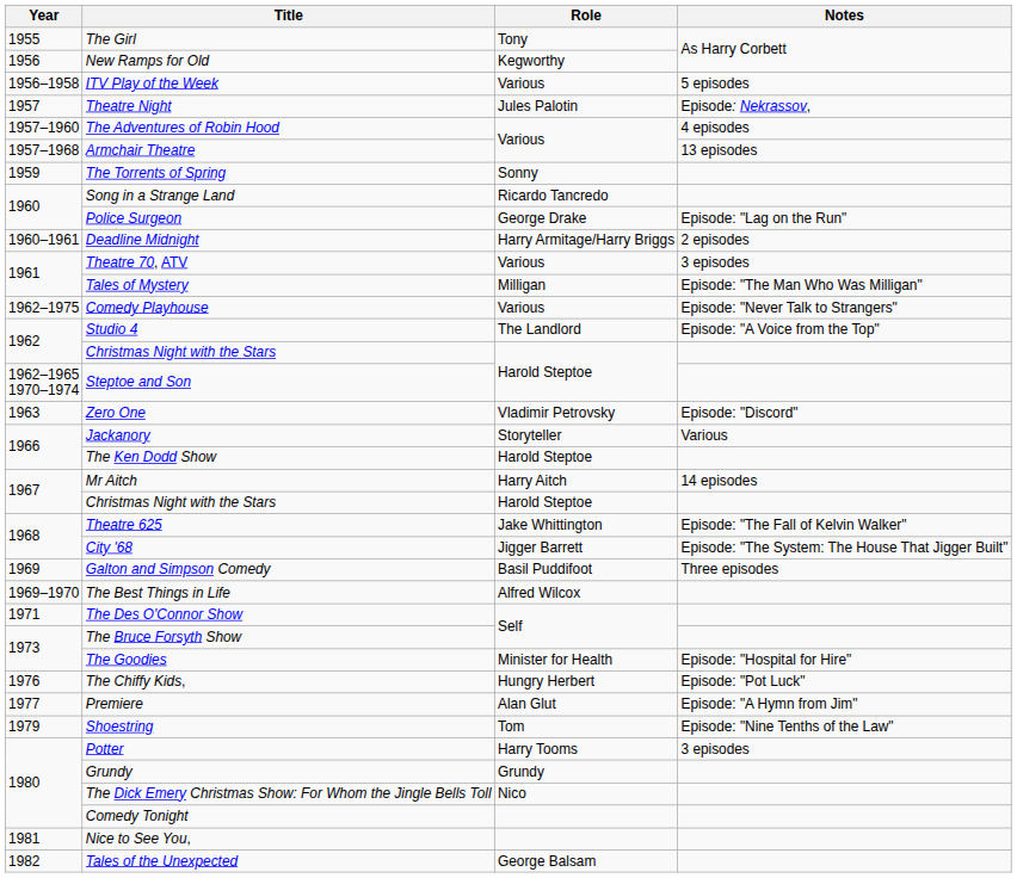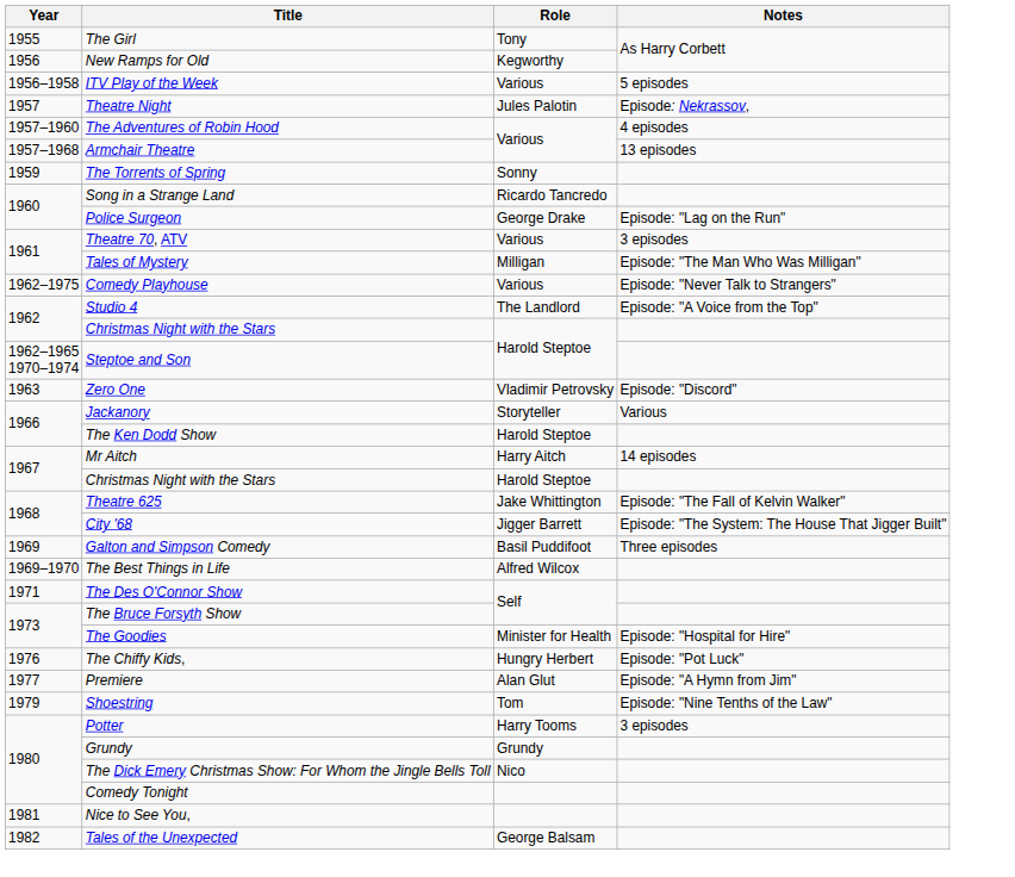- row: 1960–1961 | Deadline Midnight | Harry Armitage/Harry Briggs | 2 episodes
